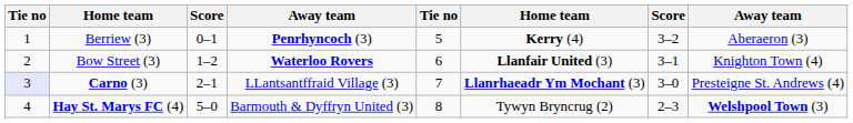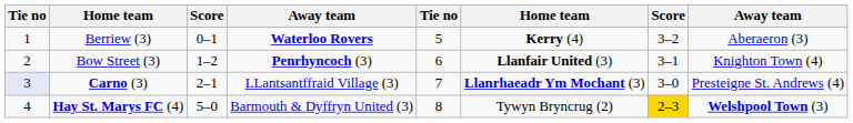Berriew (3) | column 4: Penrhyncoch (3) -> Waterloo Rovers
Bow Street (3) | column 4: Waterloo Rovers -> Penrhyncoch (3)
Hay St. Marys FC (4) | column 7: no background -> gold background
